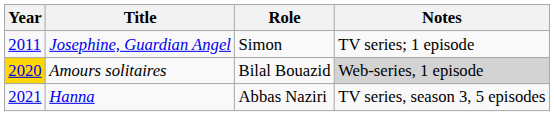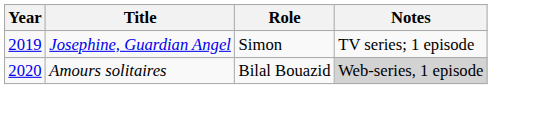Josephine, Guardian Angel | Year: 2011 -> 2019
Amours solitaires | Year: gold background -> no background
- row: 2021 | Hanna | Abbas Naziri | TV series, season 3, 5 episodes
